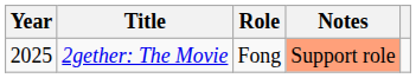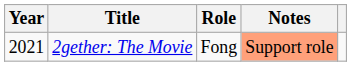2gether: The Movie | Year: 2025 -> 2021
